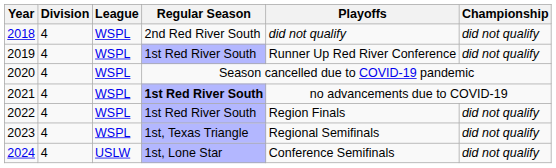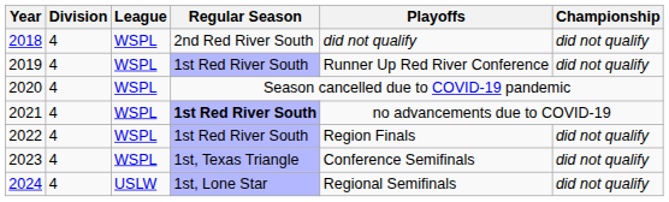2023 | Playoffs: Regional Semifinals -> Conference Semifinals
2024 | Playoffs: Conference Semifinals -> Regional Semifinals
